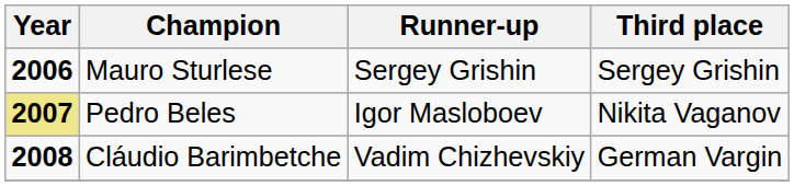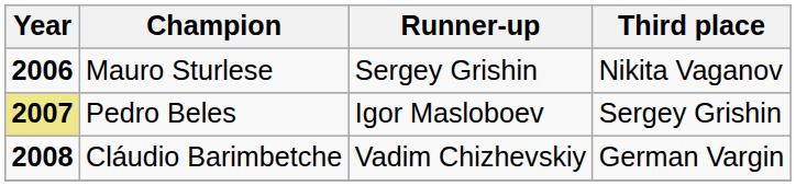Mauro Sturlese | Third place: Sergey Grishin -> Nikita Vaganov
Pedro Beles | Third place: Nikita Vaganov -> Sergey Grishin
